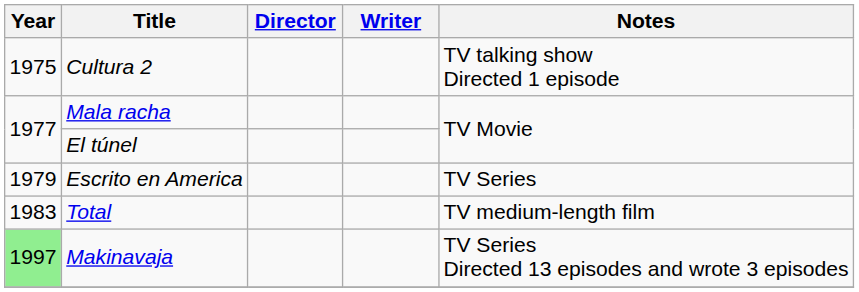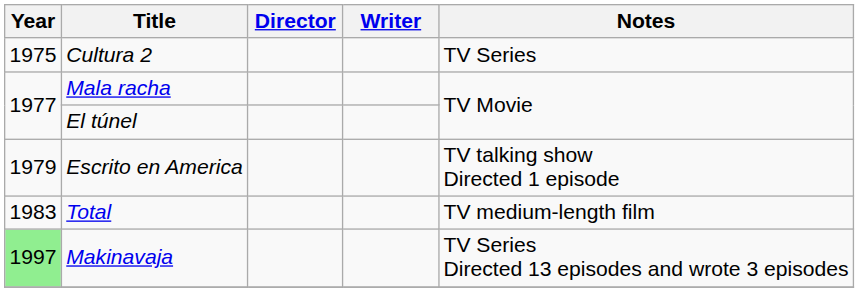Cultura 2 | Notes: TV talking show Directed 1 episode -> TV Series
Escrito en America | Notes: TV Series -> TV talking show Directed 1 episode
